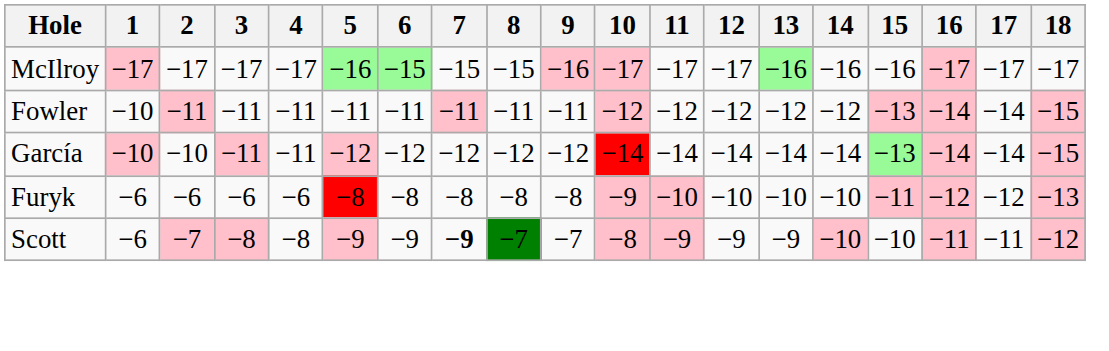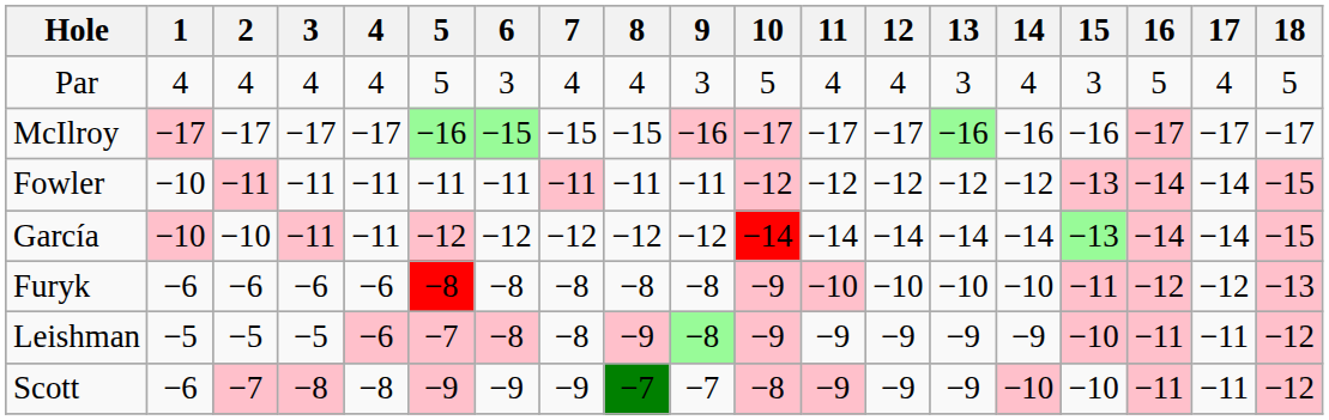+ row: Par | 4 | 4 | 4 | 4 | 5 | 3 | 4 | 4 | 3 | 5 | 4 | 4 | 3 | 4 | 3 | 5 | 4 | 5
+ row: Leishman | −5 | −5 | −5 | −6 | −7 | −8 | −8 | −9 | −8 | −9 | −9 | −9 | −9 | −9 | −10 | −11 | −11 | −12
Scott | 7: bold -> normal
